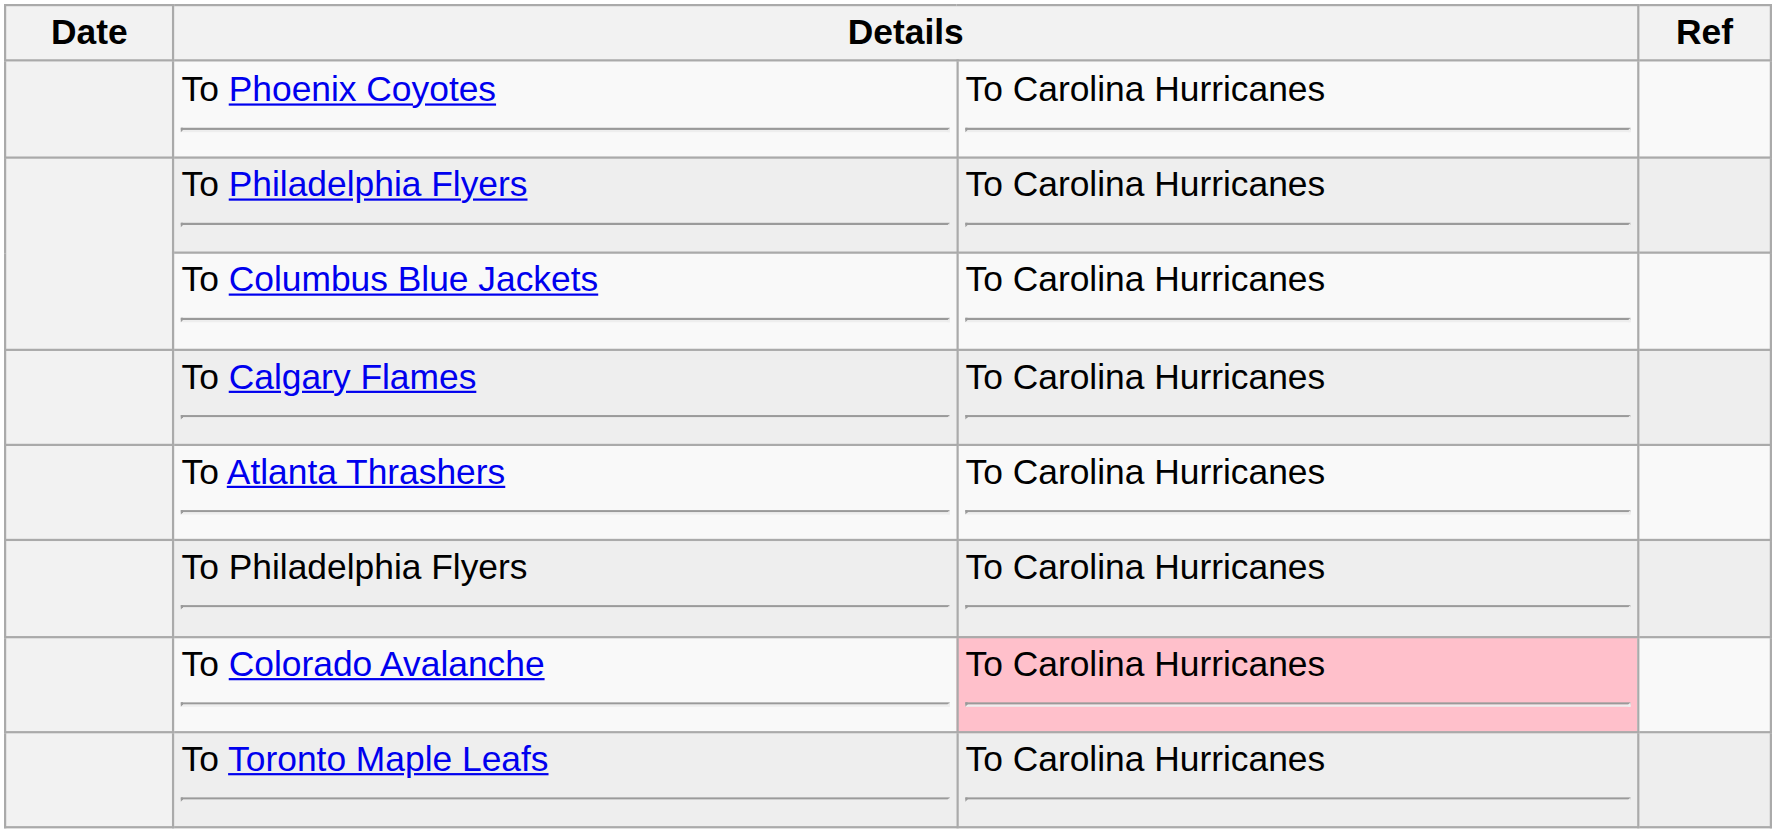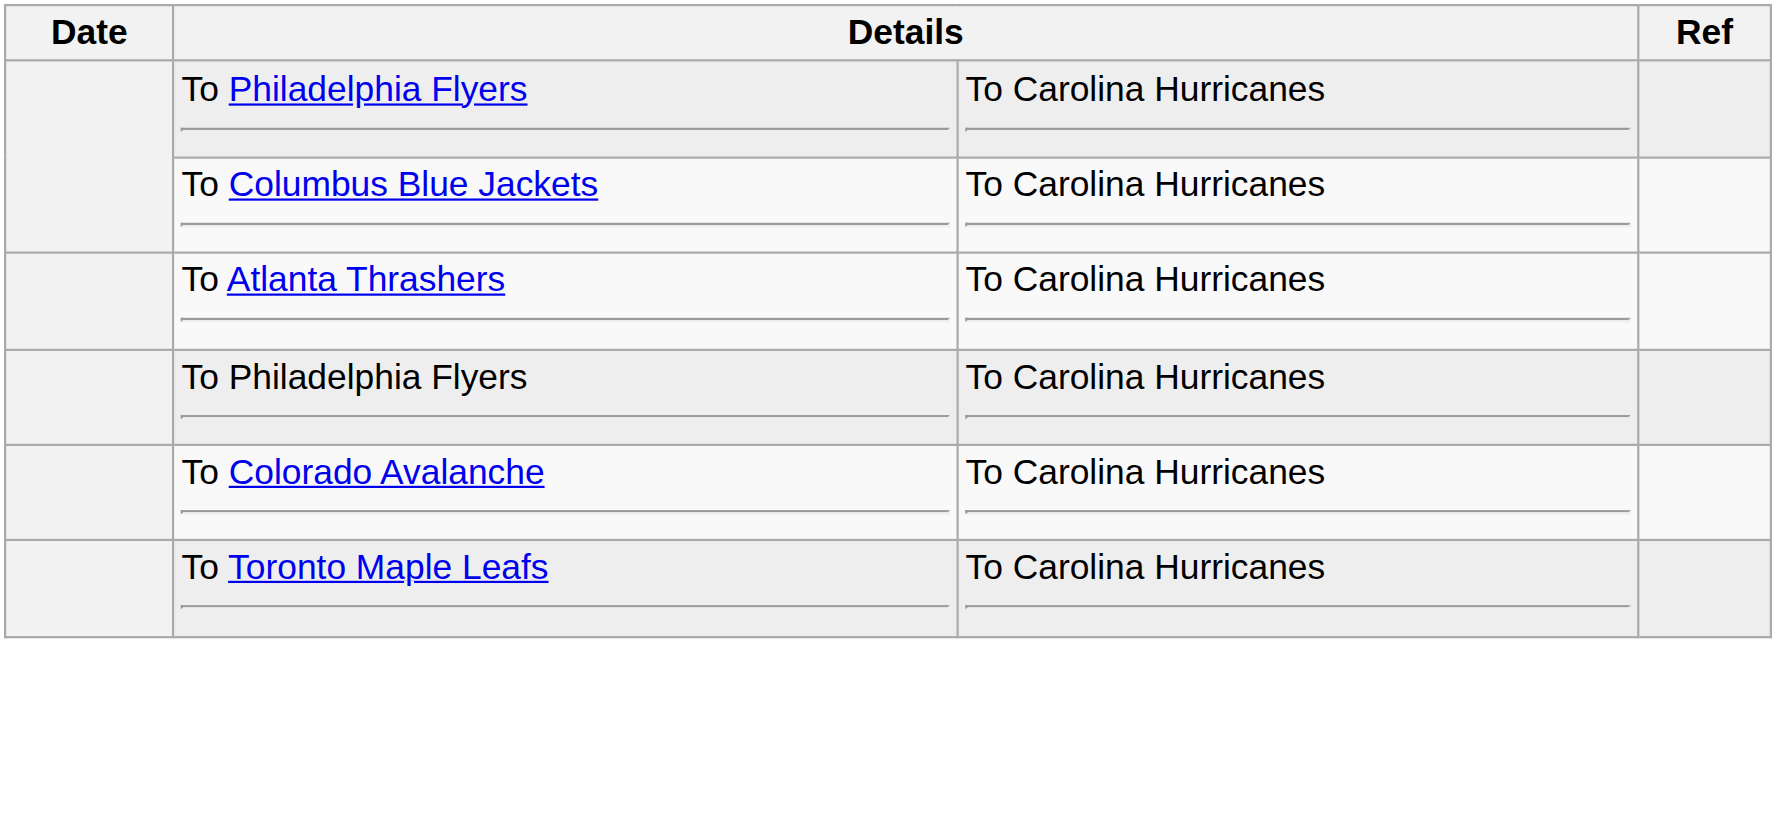- row: To Phoenix Coyotes | To Carolina Hurricanes
- row: To Calgary Flames | To Carolina Hurricanes
To Colorado Avalanche | column 3: pink background -> no background
